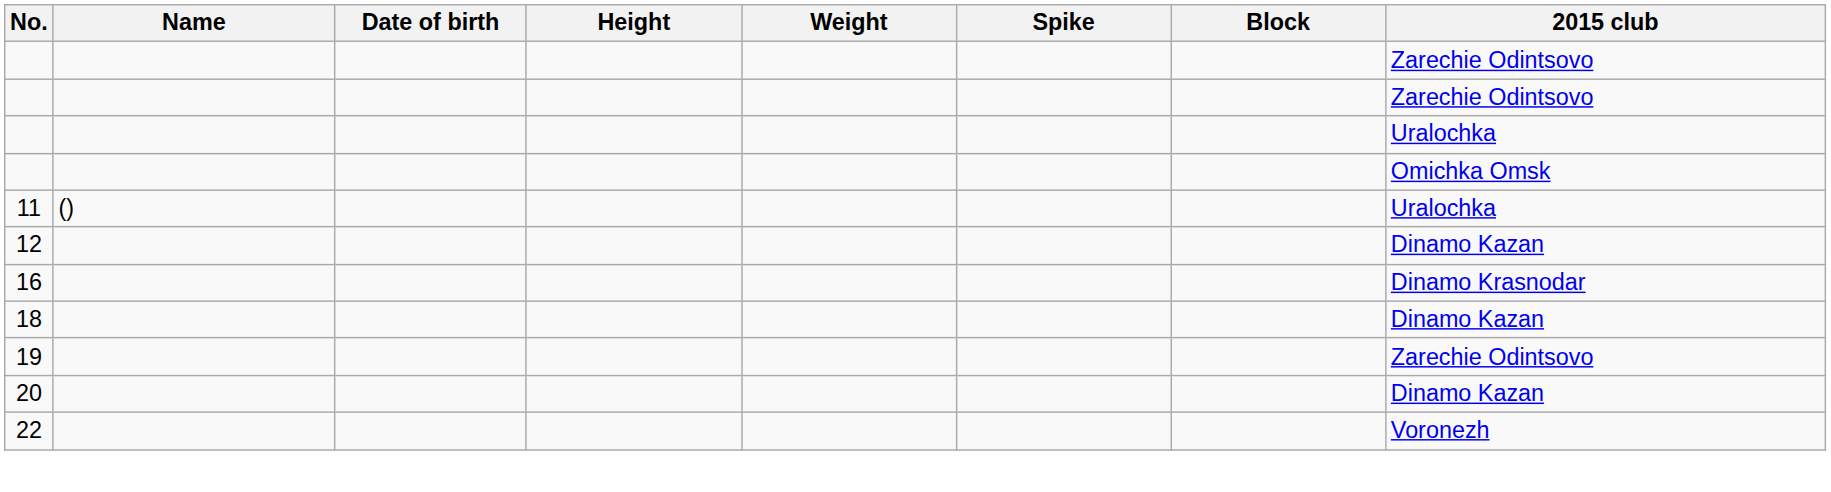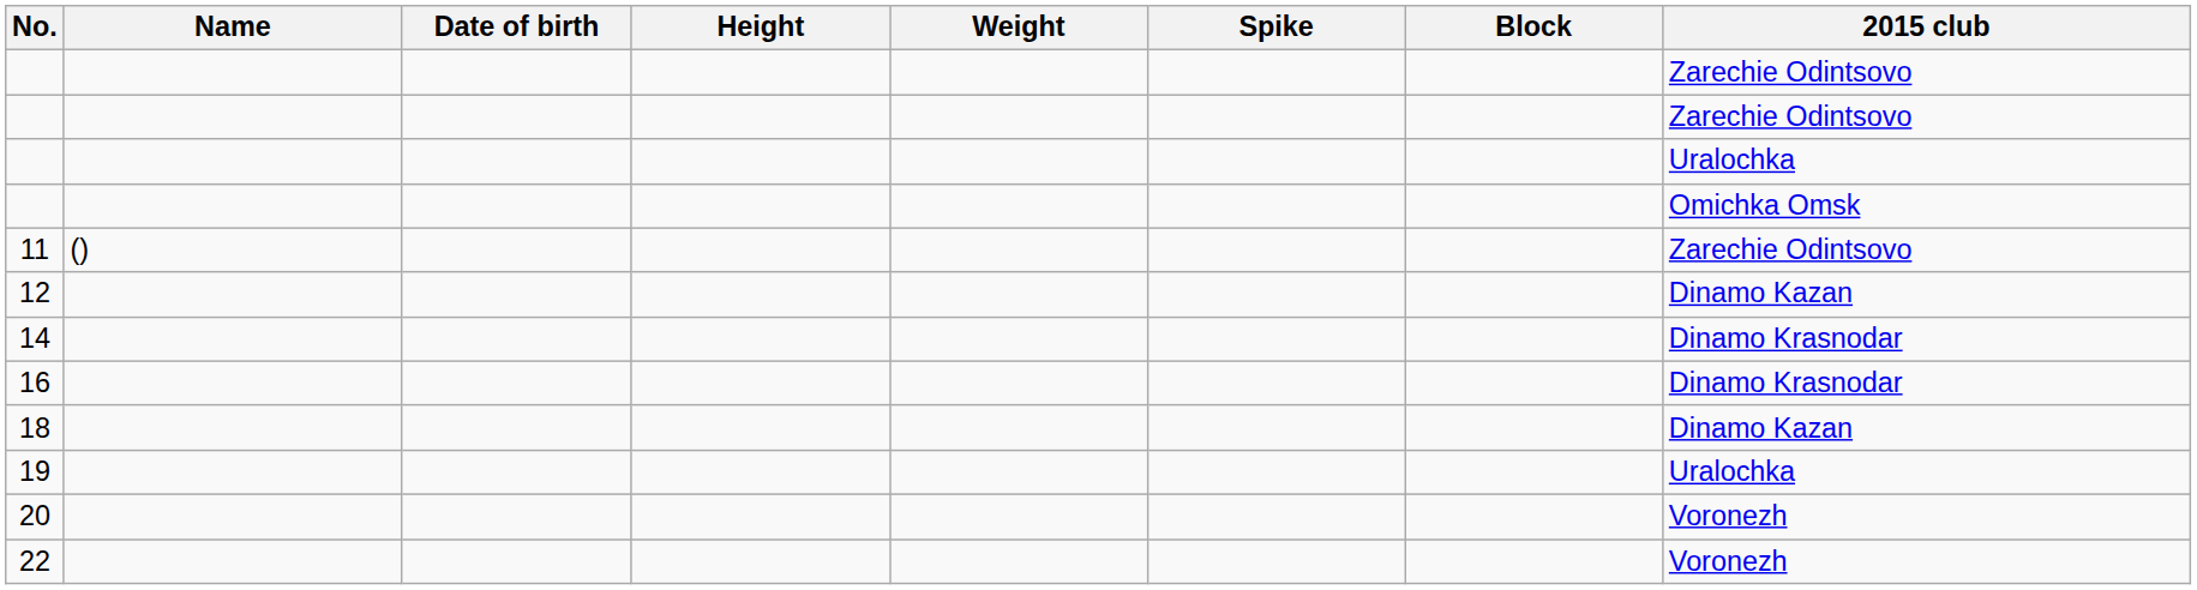11 | 2015 club: Uralochka -> Zarechie Odintsovo
+ row: 14 | Dinamo Krasnodar
19 | 2015 club: Zarechie Odintsovo -> Uralochka
20 | 2015 club: Dinamo Kazan -> Voronezh
